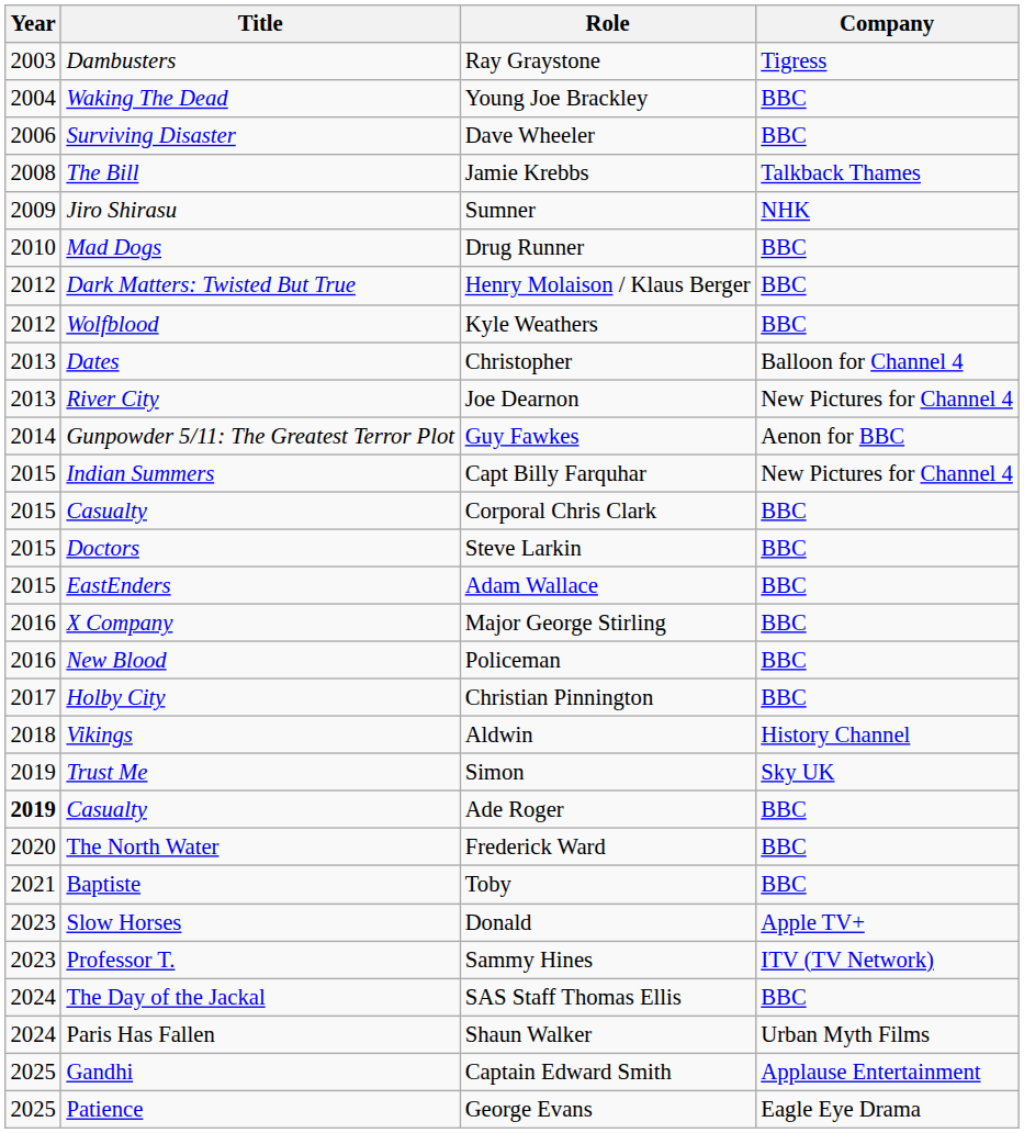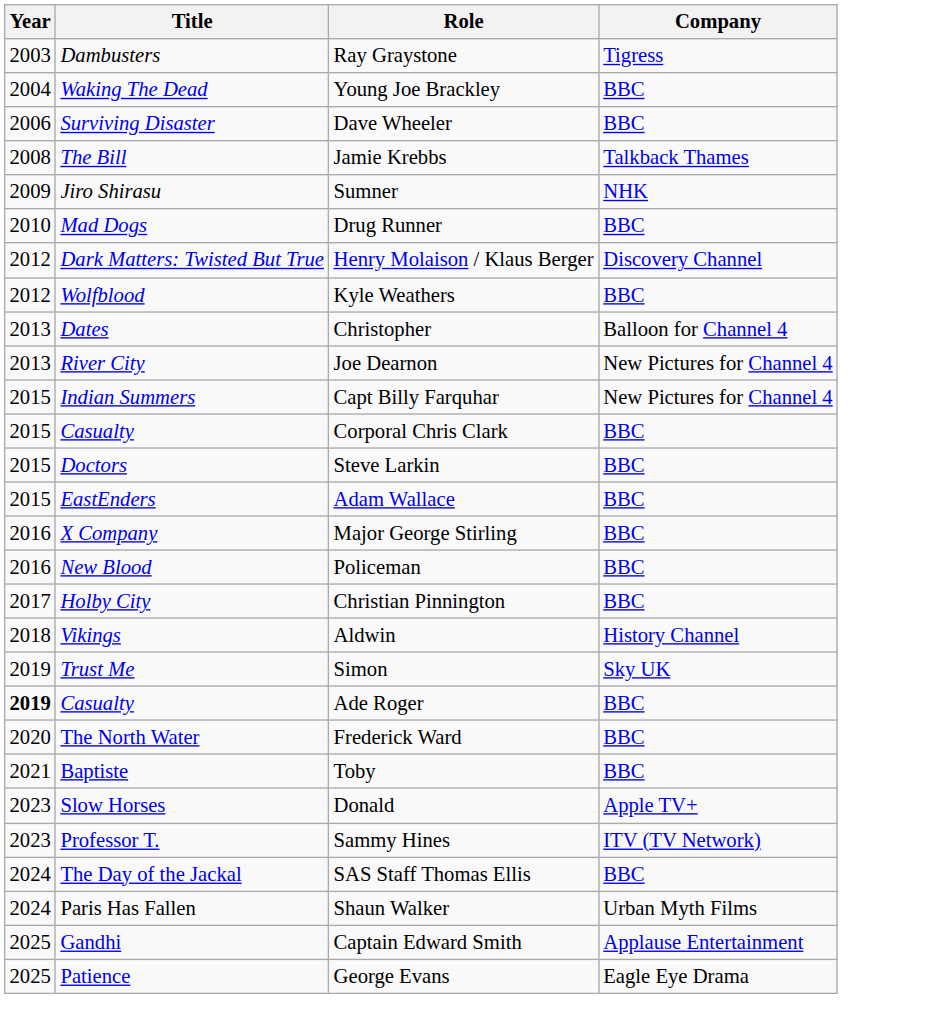Henry Molaison / Klaus Berger | Company: BBC -> Discovery Channel
- row: 2014 | Gunpowder 5/11: The Greatest Terror Plot | Guy Fawkes | Aenon for BBC
